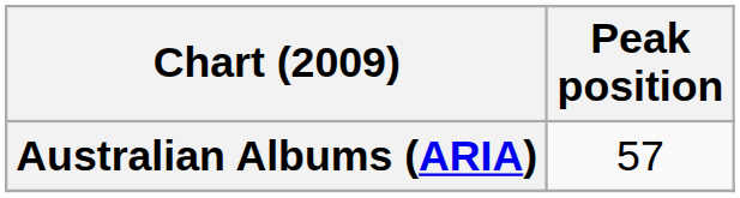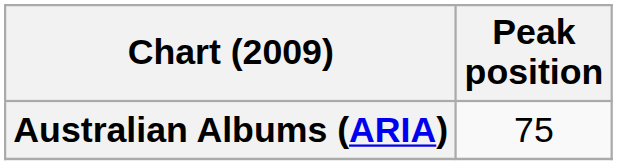Australian Albums (ARIA) | Peak position: 57 -> 75
